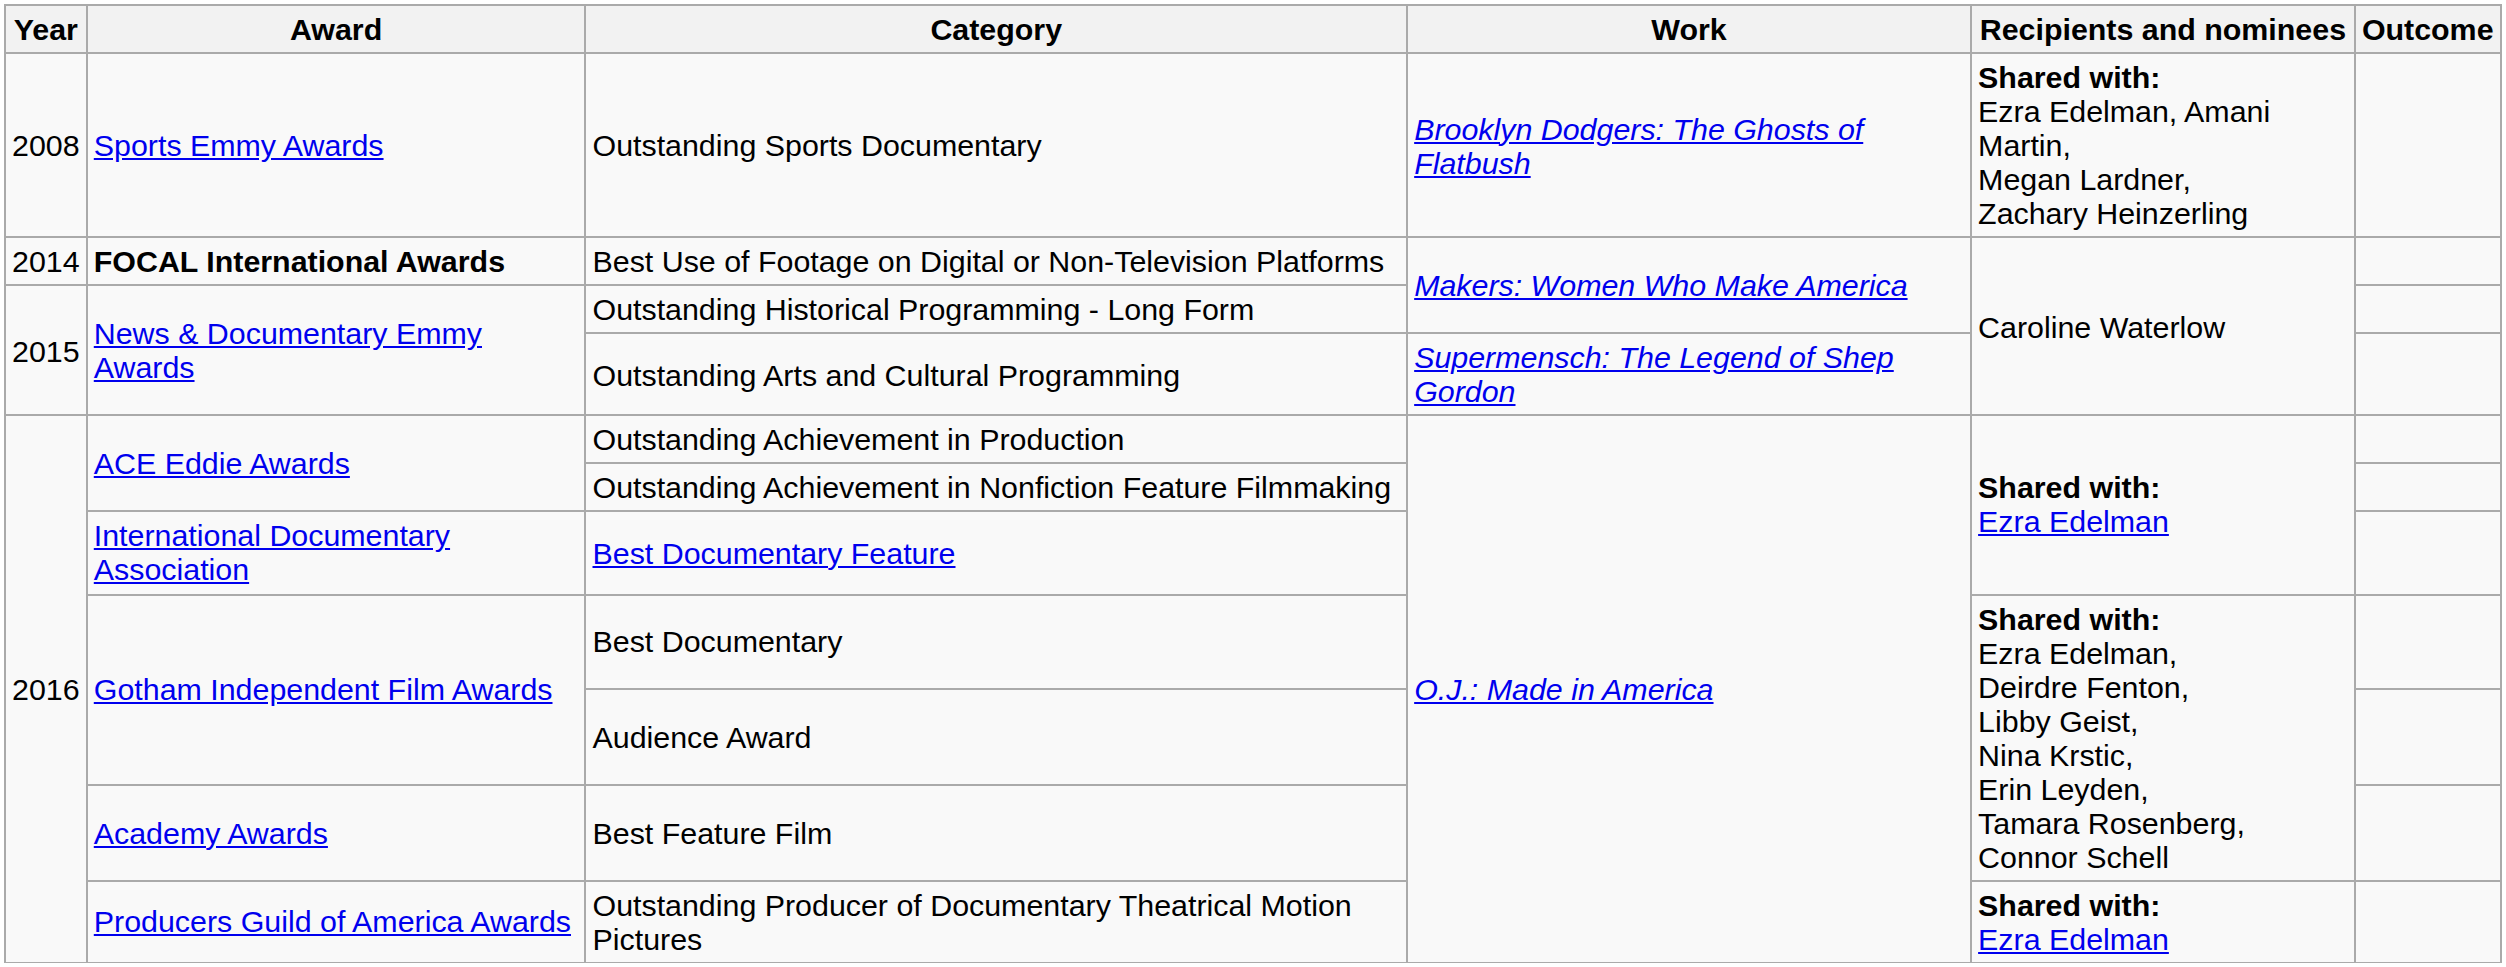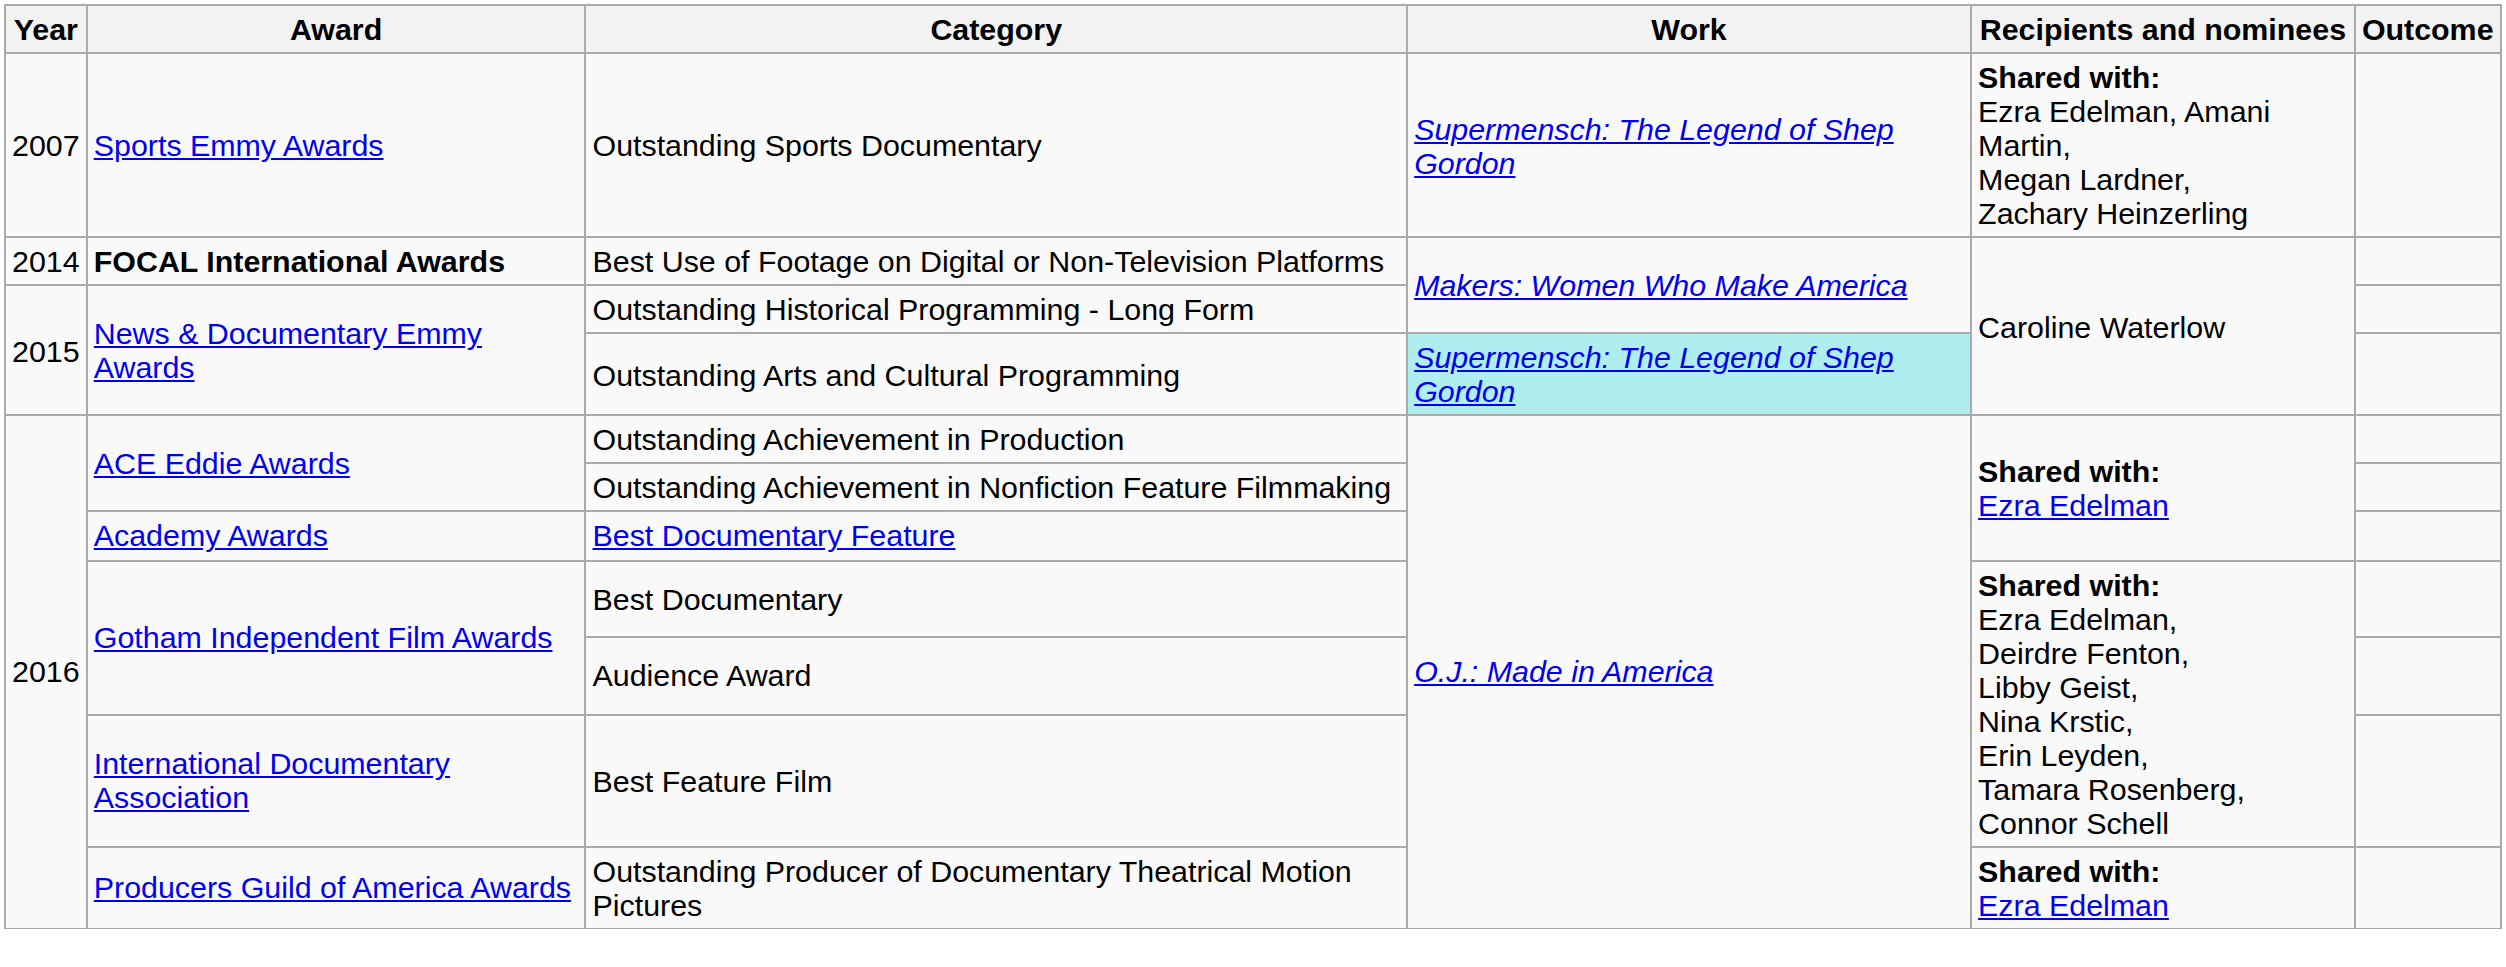Outstanding Sports Documentary | Year: 2008 -> 2007
Outstanding Sports Documentary | Work: Brooklyn Dodgers: The Ghosts of Flatbush -> Supermensch: The Legend of Shep Gordon
Outstanding Arts and Cultural Programming | Work: no background -> paleturquoise background
Best Documentary Feature | Award: International Documentary Association -> Academy Awards
Best Feature Film | Award: Academy Awards -> International Documentary Association
